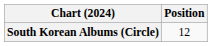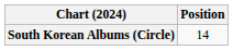South Korean Albums (Circle) | Position: 12 -> 14
